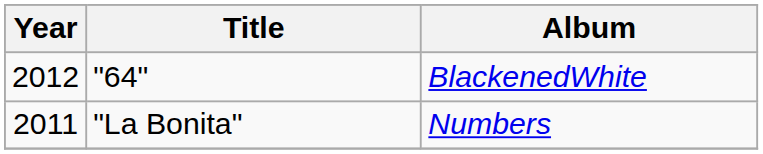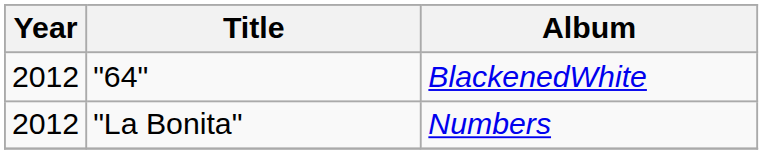"La Bonita" | Year: 2011 -> 2012
